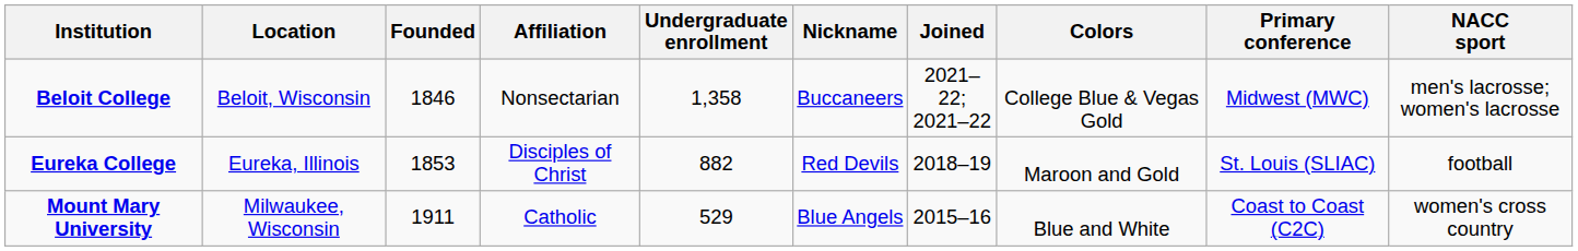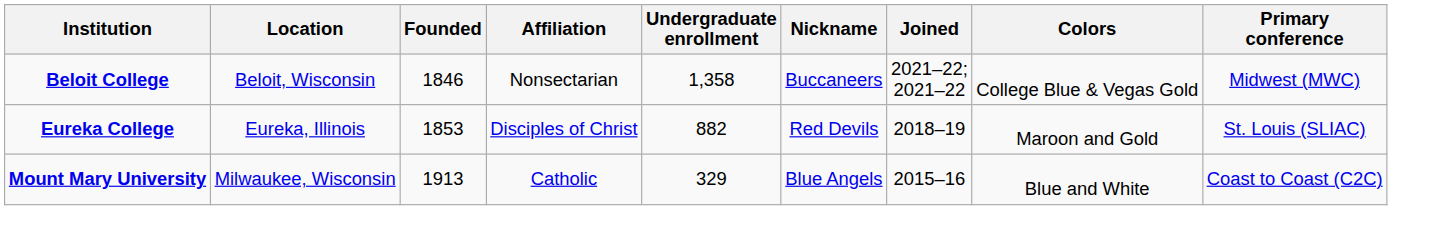- column: NACC sport | men's lacrosse; women's lacrosse | football | women's cross country
Mount Mary University | Founded: 1911 -> 1913
Mount Mary University | Undergraduate enrollment: 529 -> 329
